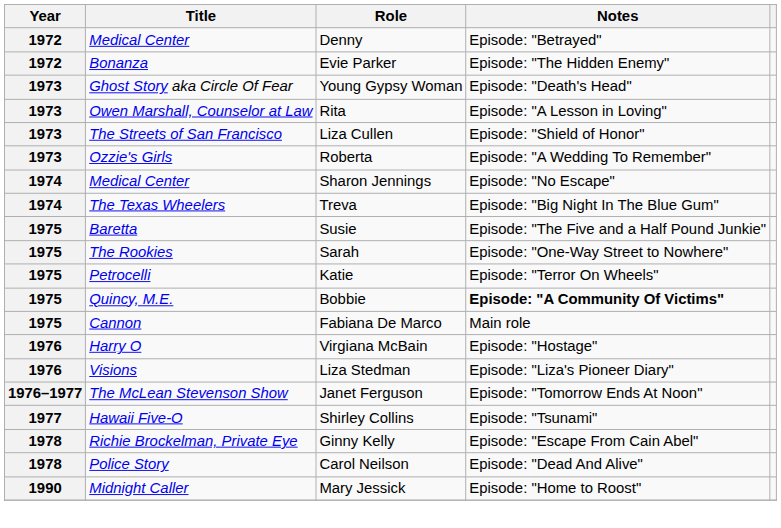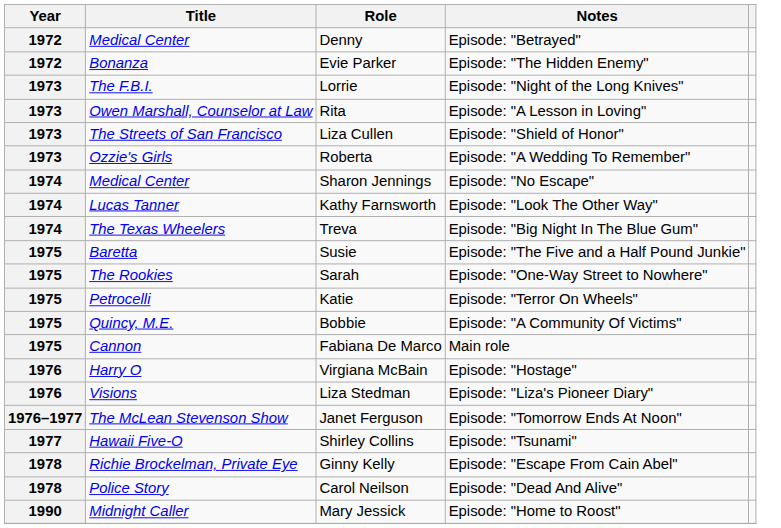- row: 1973 | Ghost Story aka Circle Of Fear | Young Gypsy Woman | Episode: "Death's Head"
+ row: 1973 | The F.B.I. | Lorrie | Episode: "Night of the Long Knives"
+ row: 1974 | Lucas Tanner | Kathy Farnsworth | Episode: "Look The Other Way"
Bobbie | Notes: bold -> normal
